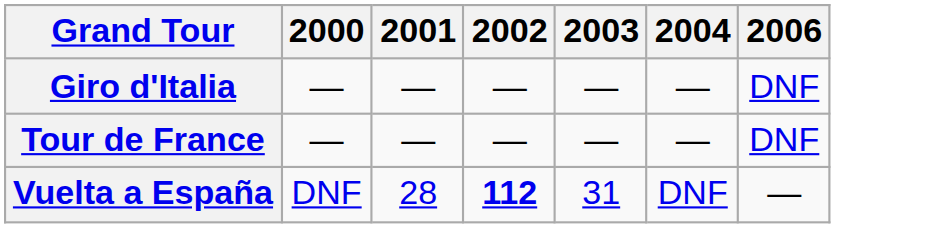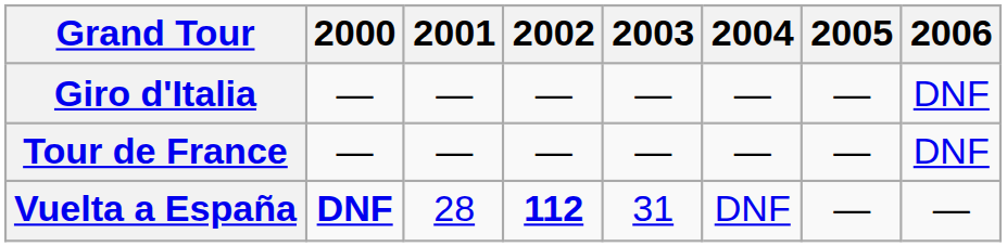+ column: 2005 | — | — | —
Vuelta a España | 2000: normal -> bold
